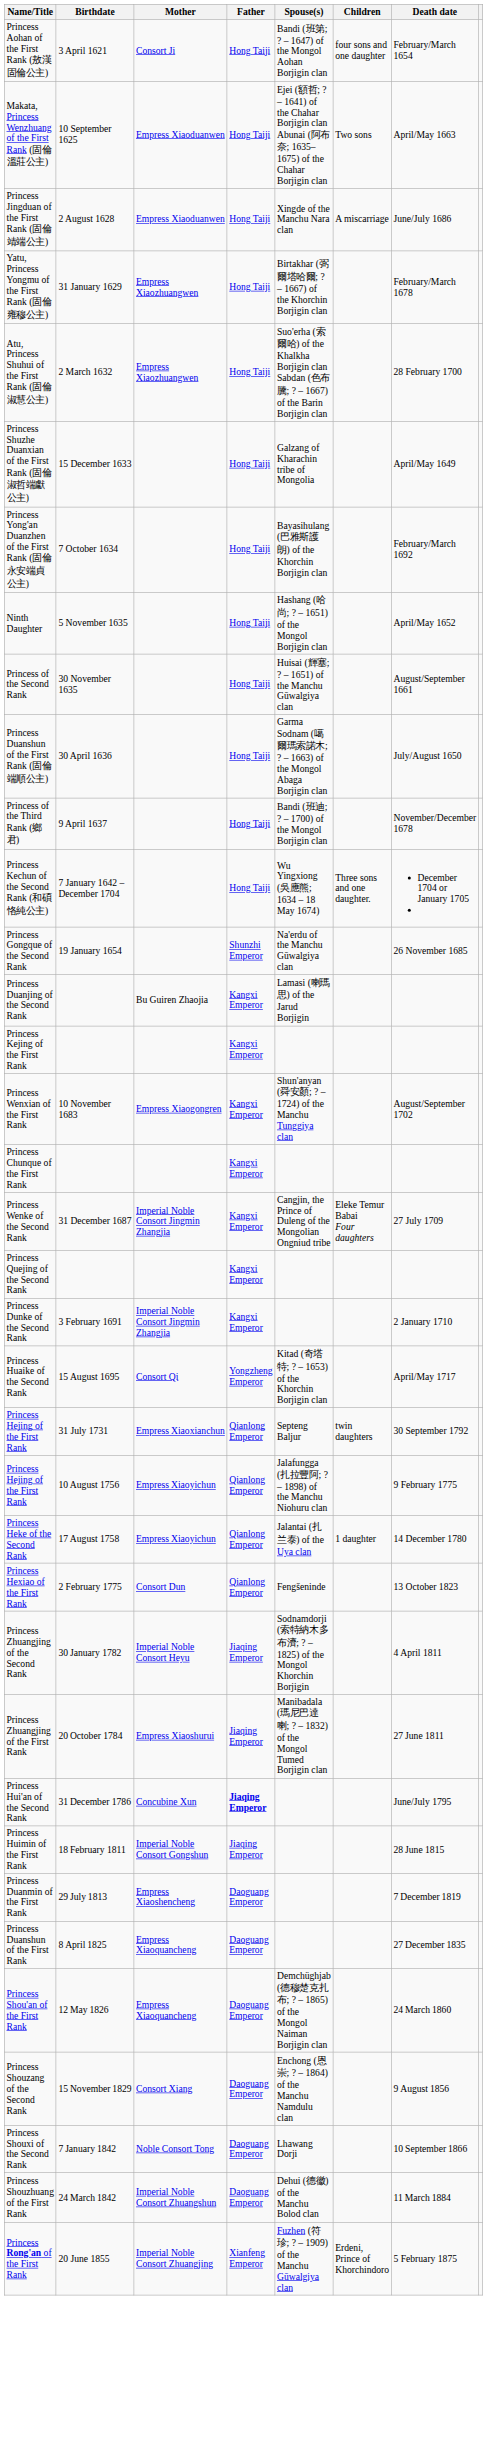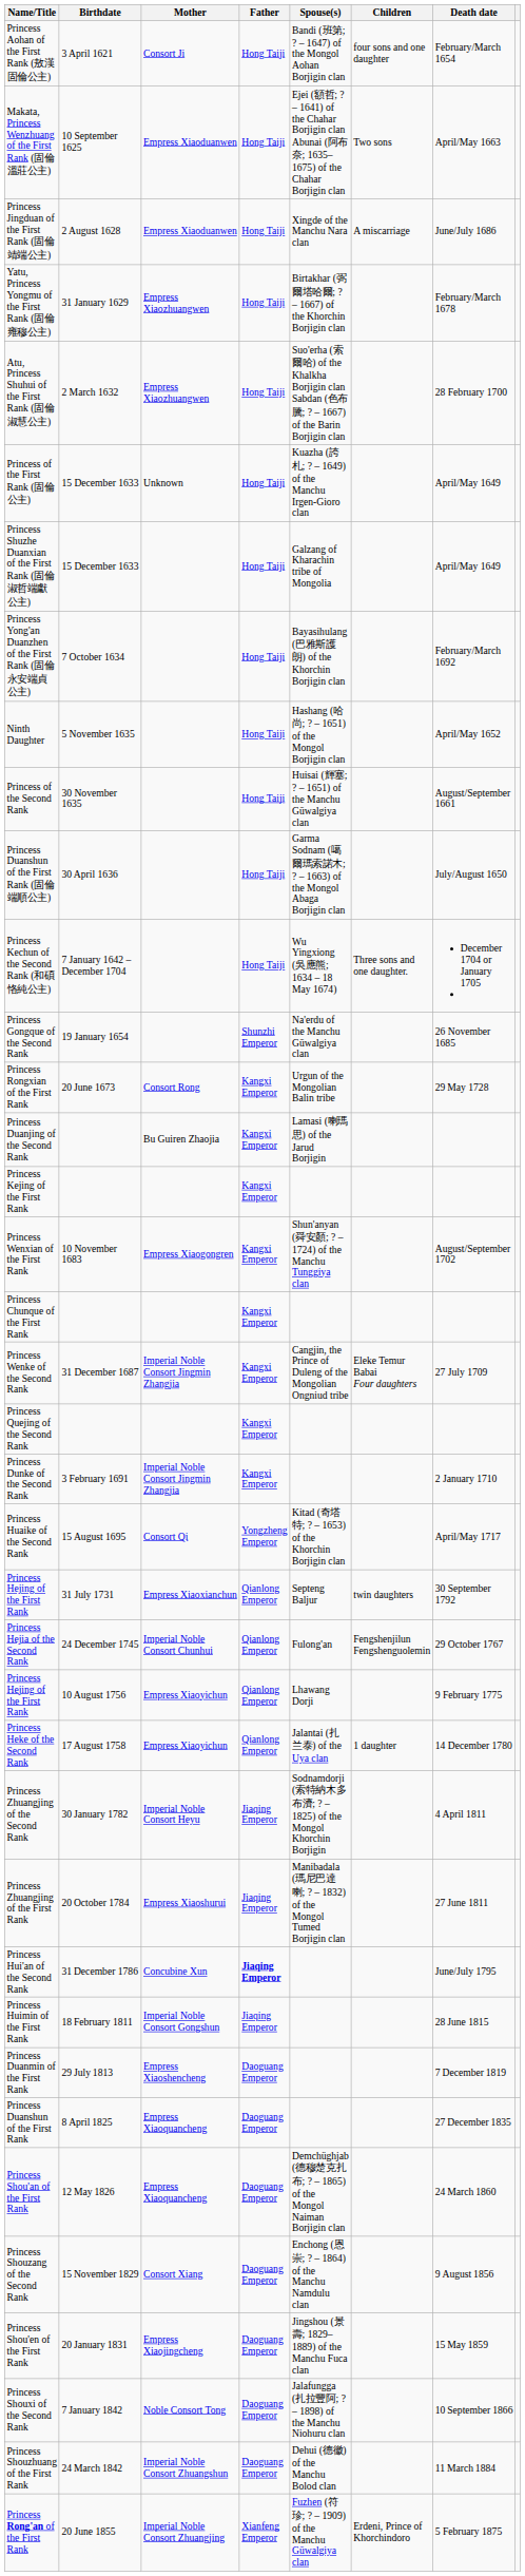+ row: Princess of the First Rank (固倫公主) | 15 December 1633 | Unknown | Hong Taiji | Kuazha (誇札; ? – 1649) of the Manchu Irgen-Gioro clan | April/May 1649
- row: Princess of the Third Rank (鄉君) | 9 April 1637 | Hong Taiji | Bandi (班迪; ? – 1700) of the Mongol Borjigin clan | November/December 1678
+ row: Princess Rongxian of the First Rank | 20 June 1673 | Consort Rong | Kangxi Emperor | Urgun of the Mongolian Balin tribe | 29 May 1728
+ row: Princess Hejia of the Second Rank | 24 December 1745 | Imperial Noble Consort Chunhui | Qianlong Emperor | Fulong'an | Fengshenjilun Fengshenguolemin | 29 October 1767
Princess Hejing of the First Rank / 10 August 1756 | Spouse(s): Jalafungga (扎拉豐阿; ? – 1898) of the Manchu Niohuru clan -> Lhawang Dorji
- row: Princess Hexiao of the First Rank | 2 February 1775 | Consort Dun | Qianlong Emperor | Fengšeninde | 13 October 1823
+ row: Princess Shou'en of the First Rank | 20 January 1831 | Empress Xiaojingcheng | Daoguang Emperor | Jingshou (景壽; 1829–1889) of the Manchu Fuca clan | 15 May 1859
Princess Shouxi of the Second Rank | Spouse(s): Lhawang Dorji -> Jalafungga (扎拉豐阿; ? – 1898) of the Manchu Niohuru clan
